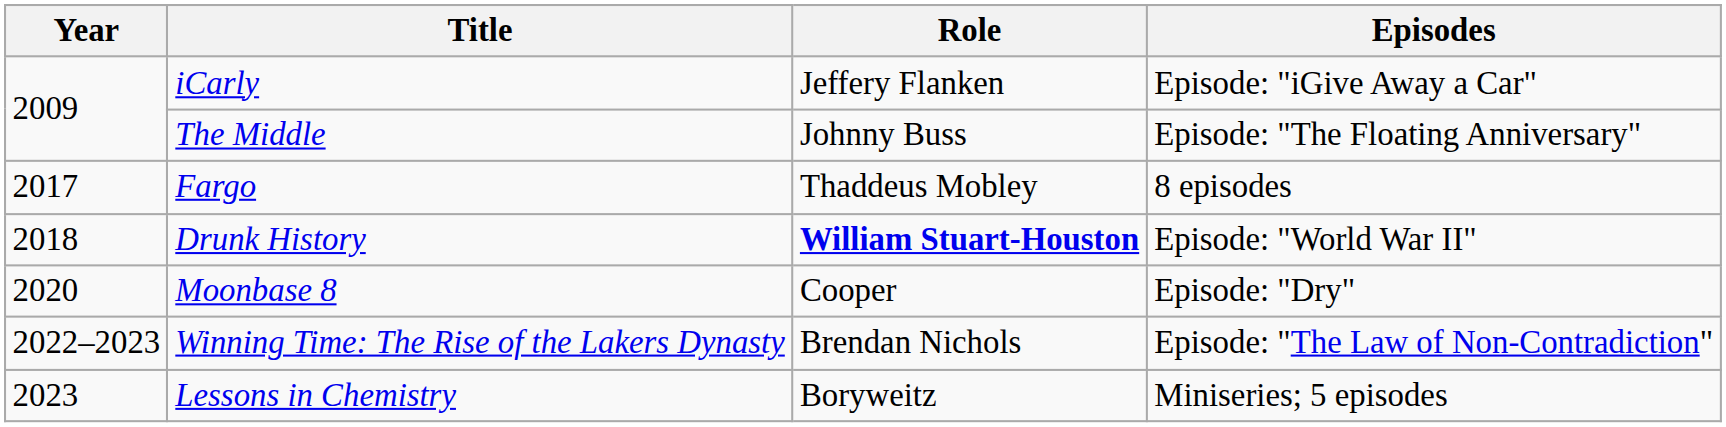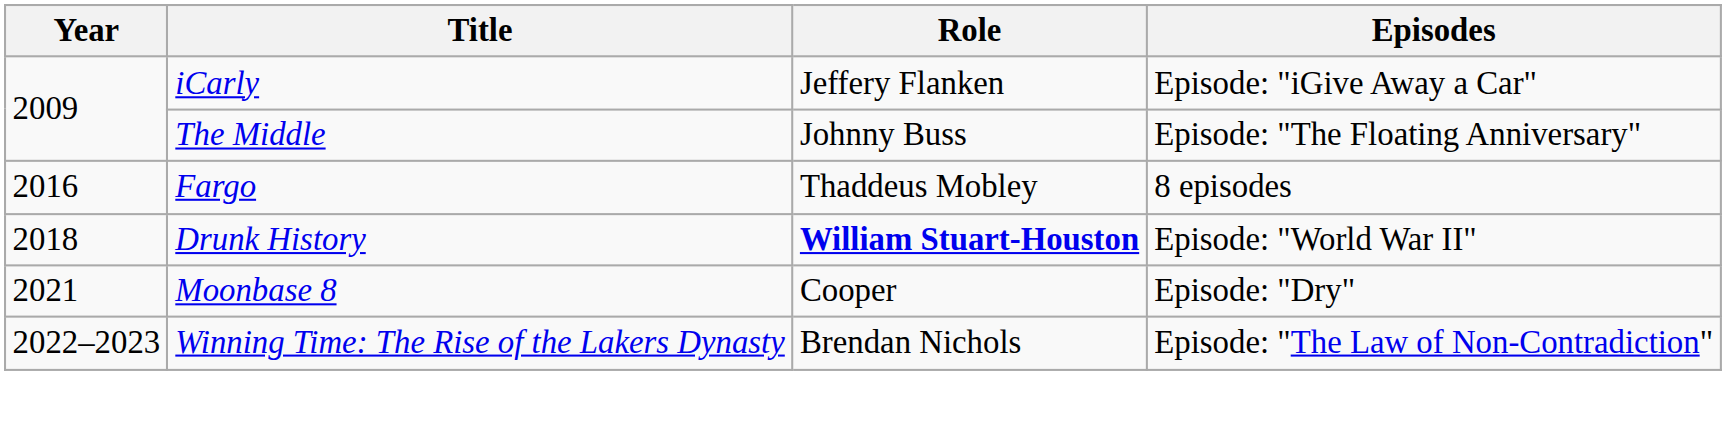Fargo | Year: 2017 -> 2016
Moonbase 8 | Year: 2020 -> 2021
- row: 2023 | Lessons in Chemistry | Boryweitz | Miniseries; 5 episodes
